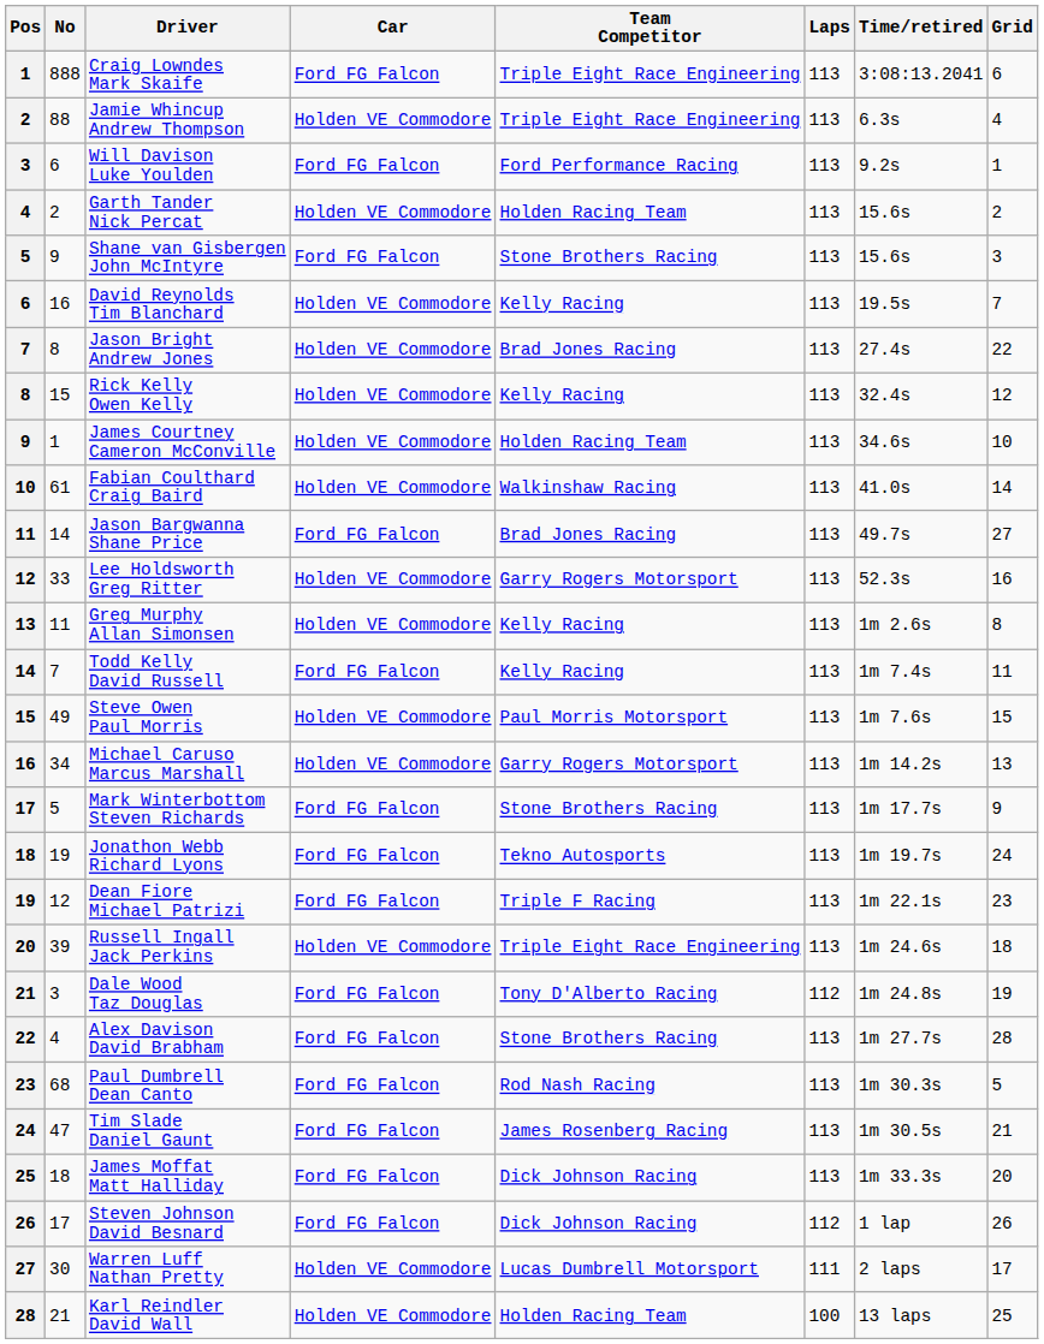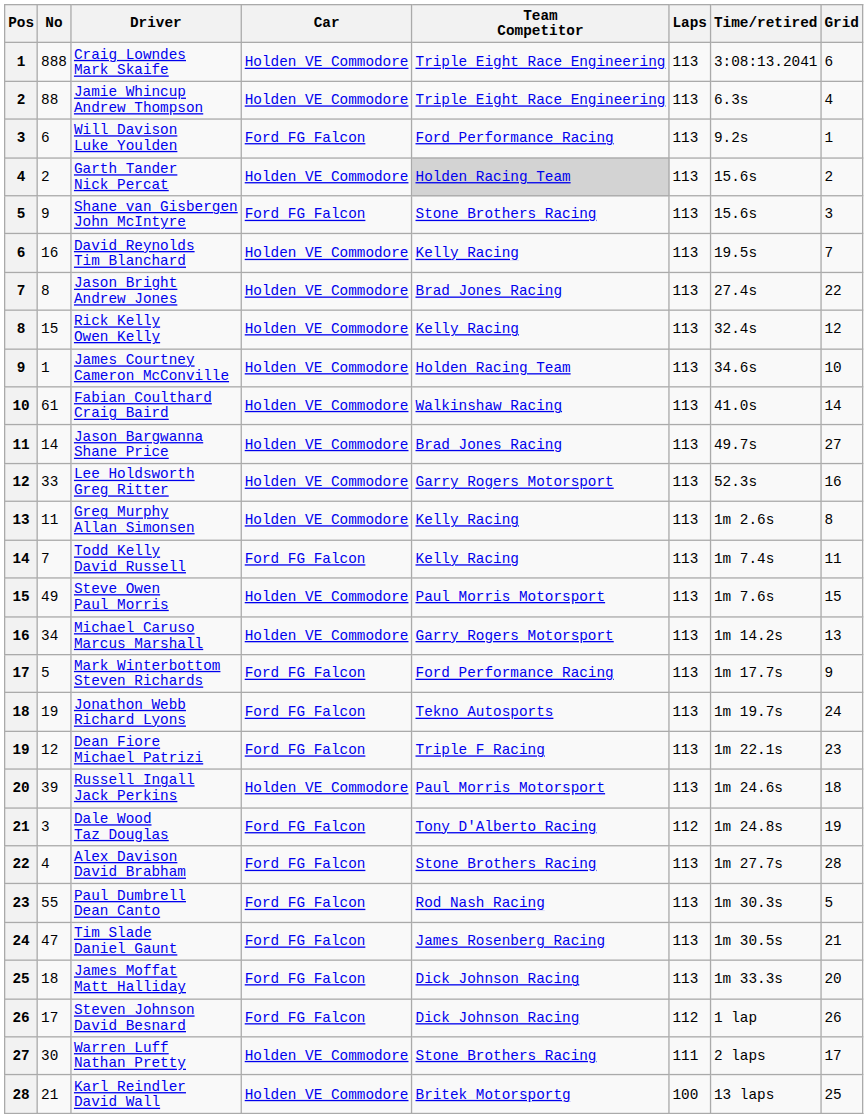Craig Lowndes Mark Skaife | Car: Ford FG Falcon -> Holden VE Commodore
Garth Tander Nick Percat | Team Competitor: no background -> lightgrey background
Jason Bargwanna Shane Price | Car: Ford FG Falcon -> Holden VE Commodore
Mark Winterbottom Steven Richards | Team Competitor: Stone Brothers Racing -> Ford Performance Racing
Russell Ingall Jack Perkins | Team Competitor: Triple Eight Race Engineering -> Paul Morris Motorsport
Paul Dumbrell Dean Canto | No: 68 -> 55
Warren Luff Nathan Pretty | Team Competitor: Lucas Dumbrell Motorsport -> Stone Brothers Racing
Karl Reindler David Wall | Team Competitor: Holden Racing Team -> Britek Motorsportg
